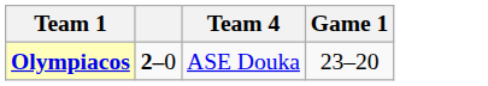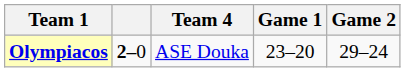+ column: Game 2 | 29–24
